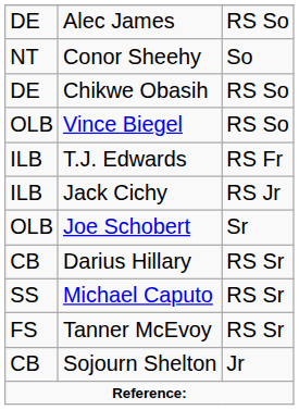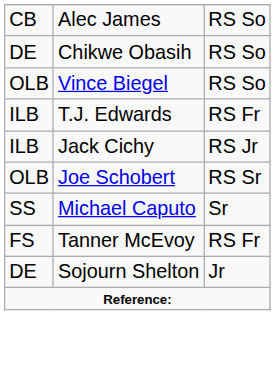Alec James | column 1: DE -> CB
- row: NT | Conor Sheehy | So
Joe Schobert | column 3: Sr -> RS Sr
- row: CB | Darius Hillary | RS Sr
Michael Caputo | column 3: RS Sr -> Sr
Tanner McEvoy | column 3: RS Sr -> RS Fr
Sojourn Shelton | column 1: CB -> DE
